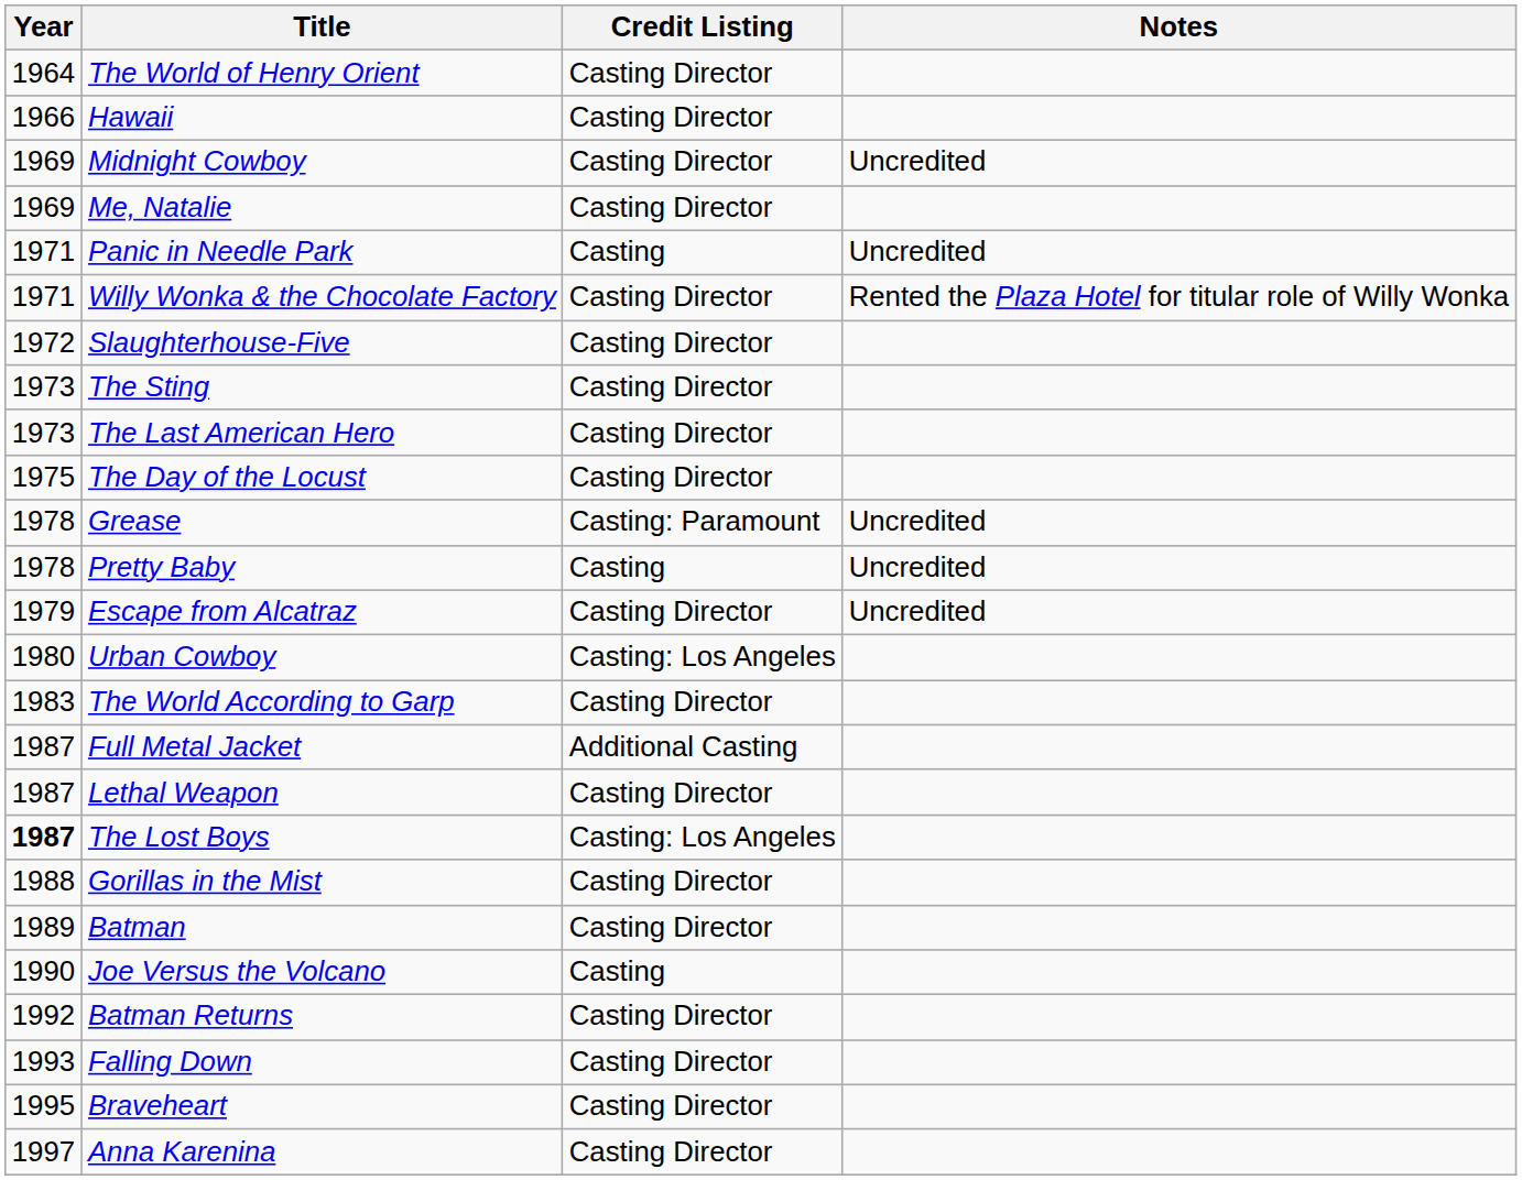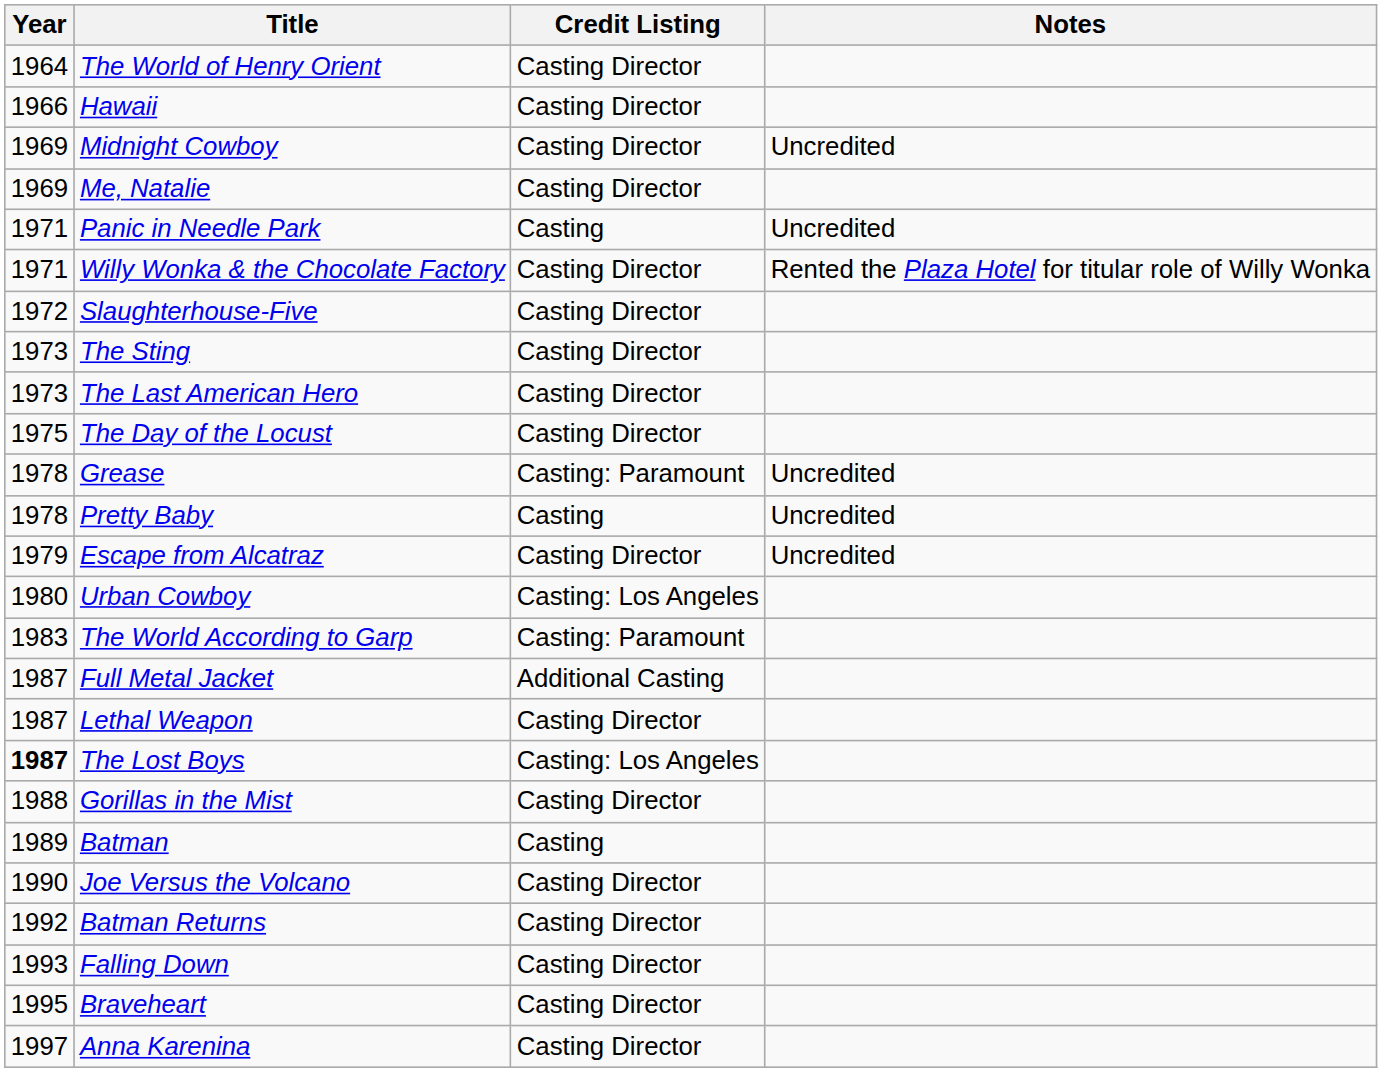The World According to Garp | Credit Listing: Casting Director -> Casting: Paramount
Batman | Credit Listing: Casting Director -> Casting
Joe Versus the Volcano | Credit Listing: Casting -> Casting Director
